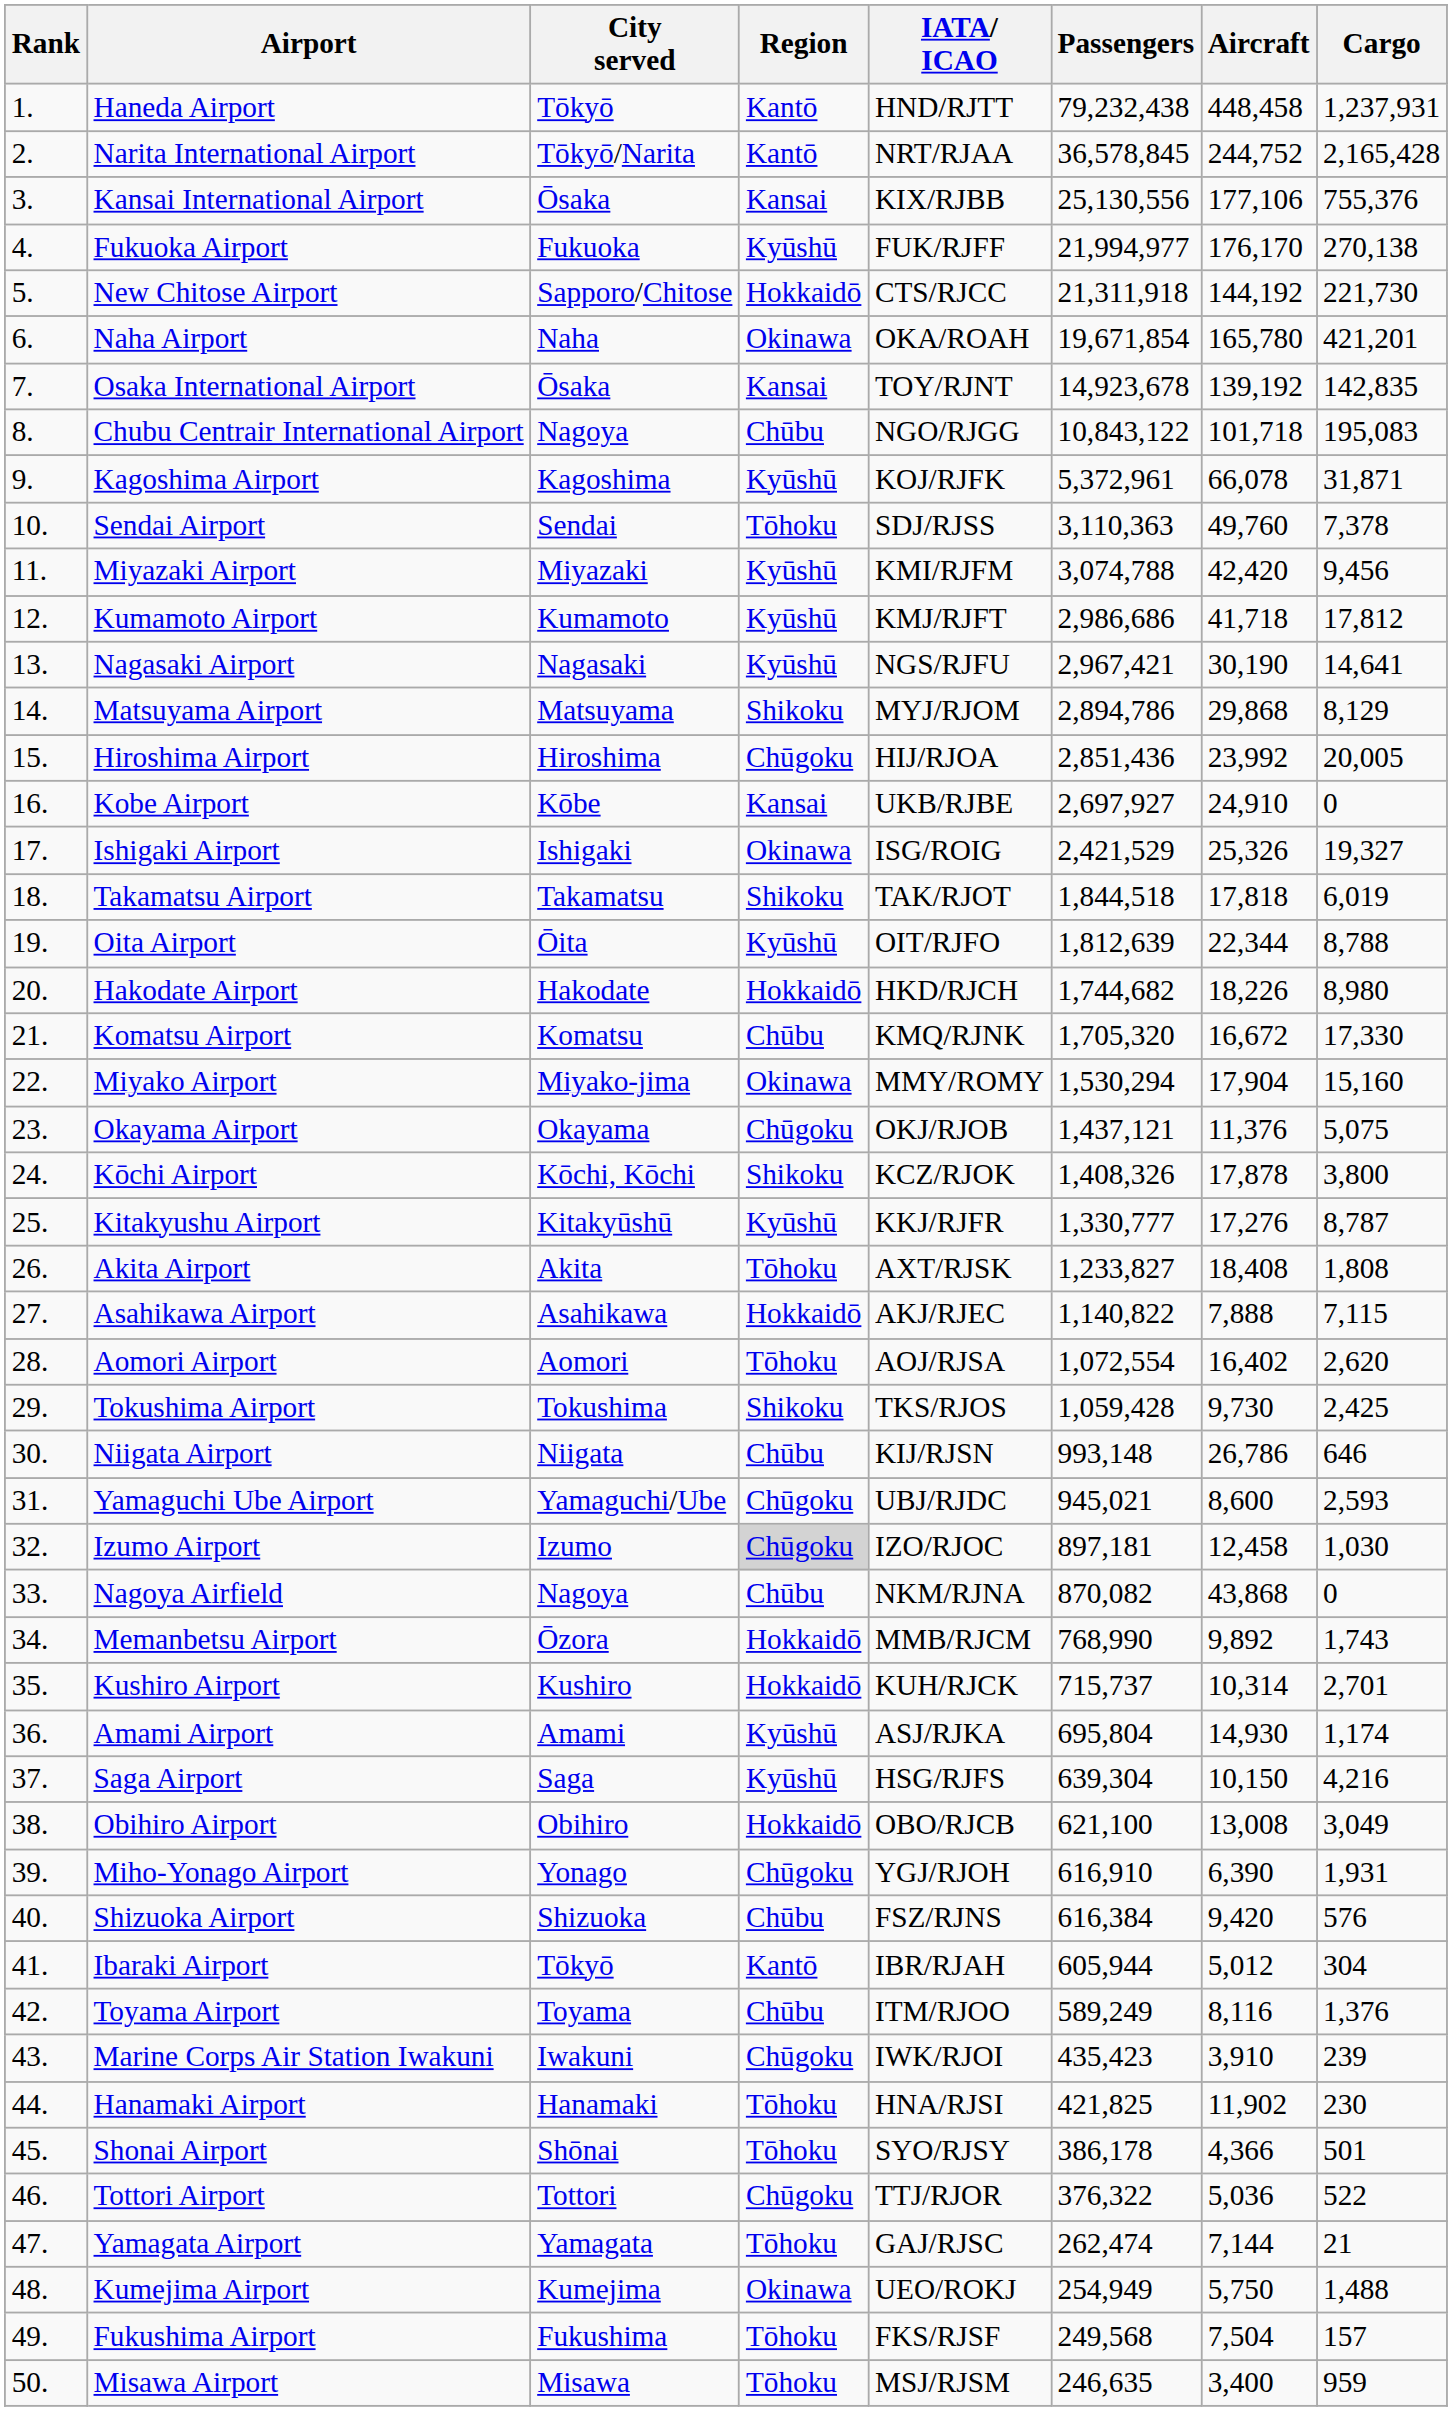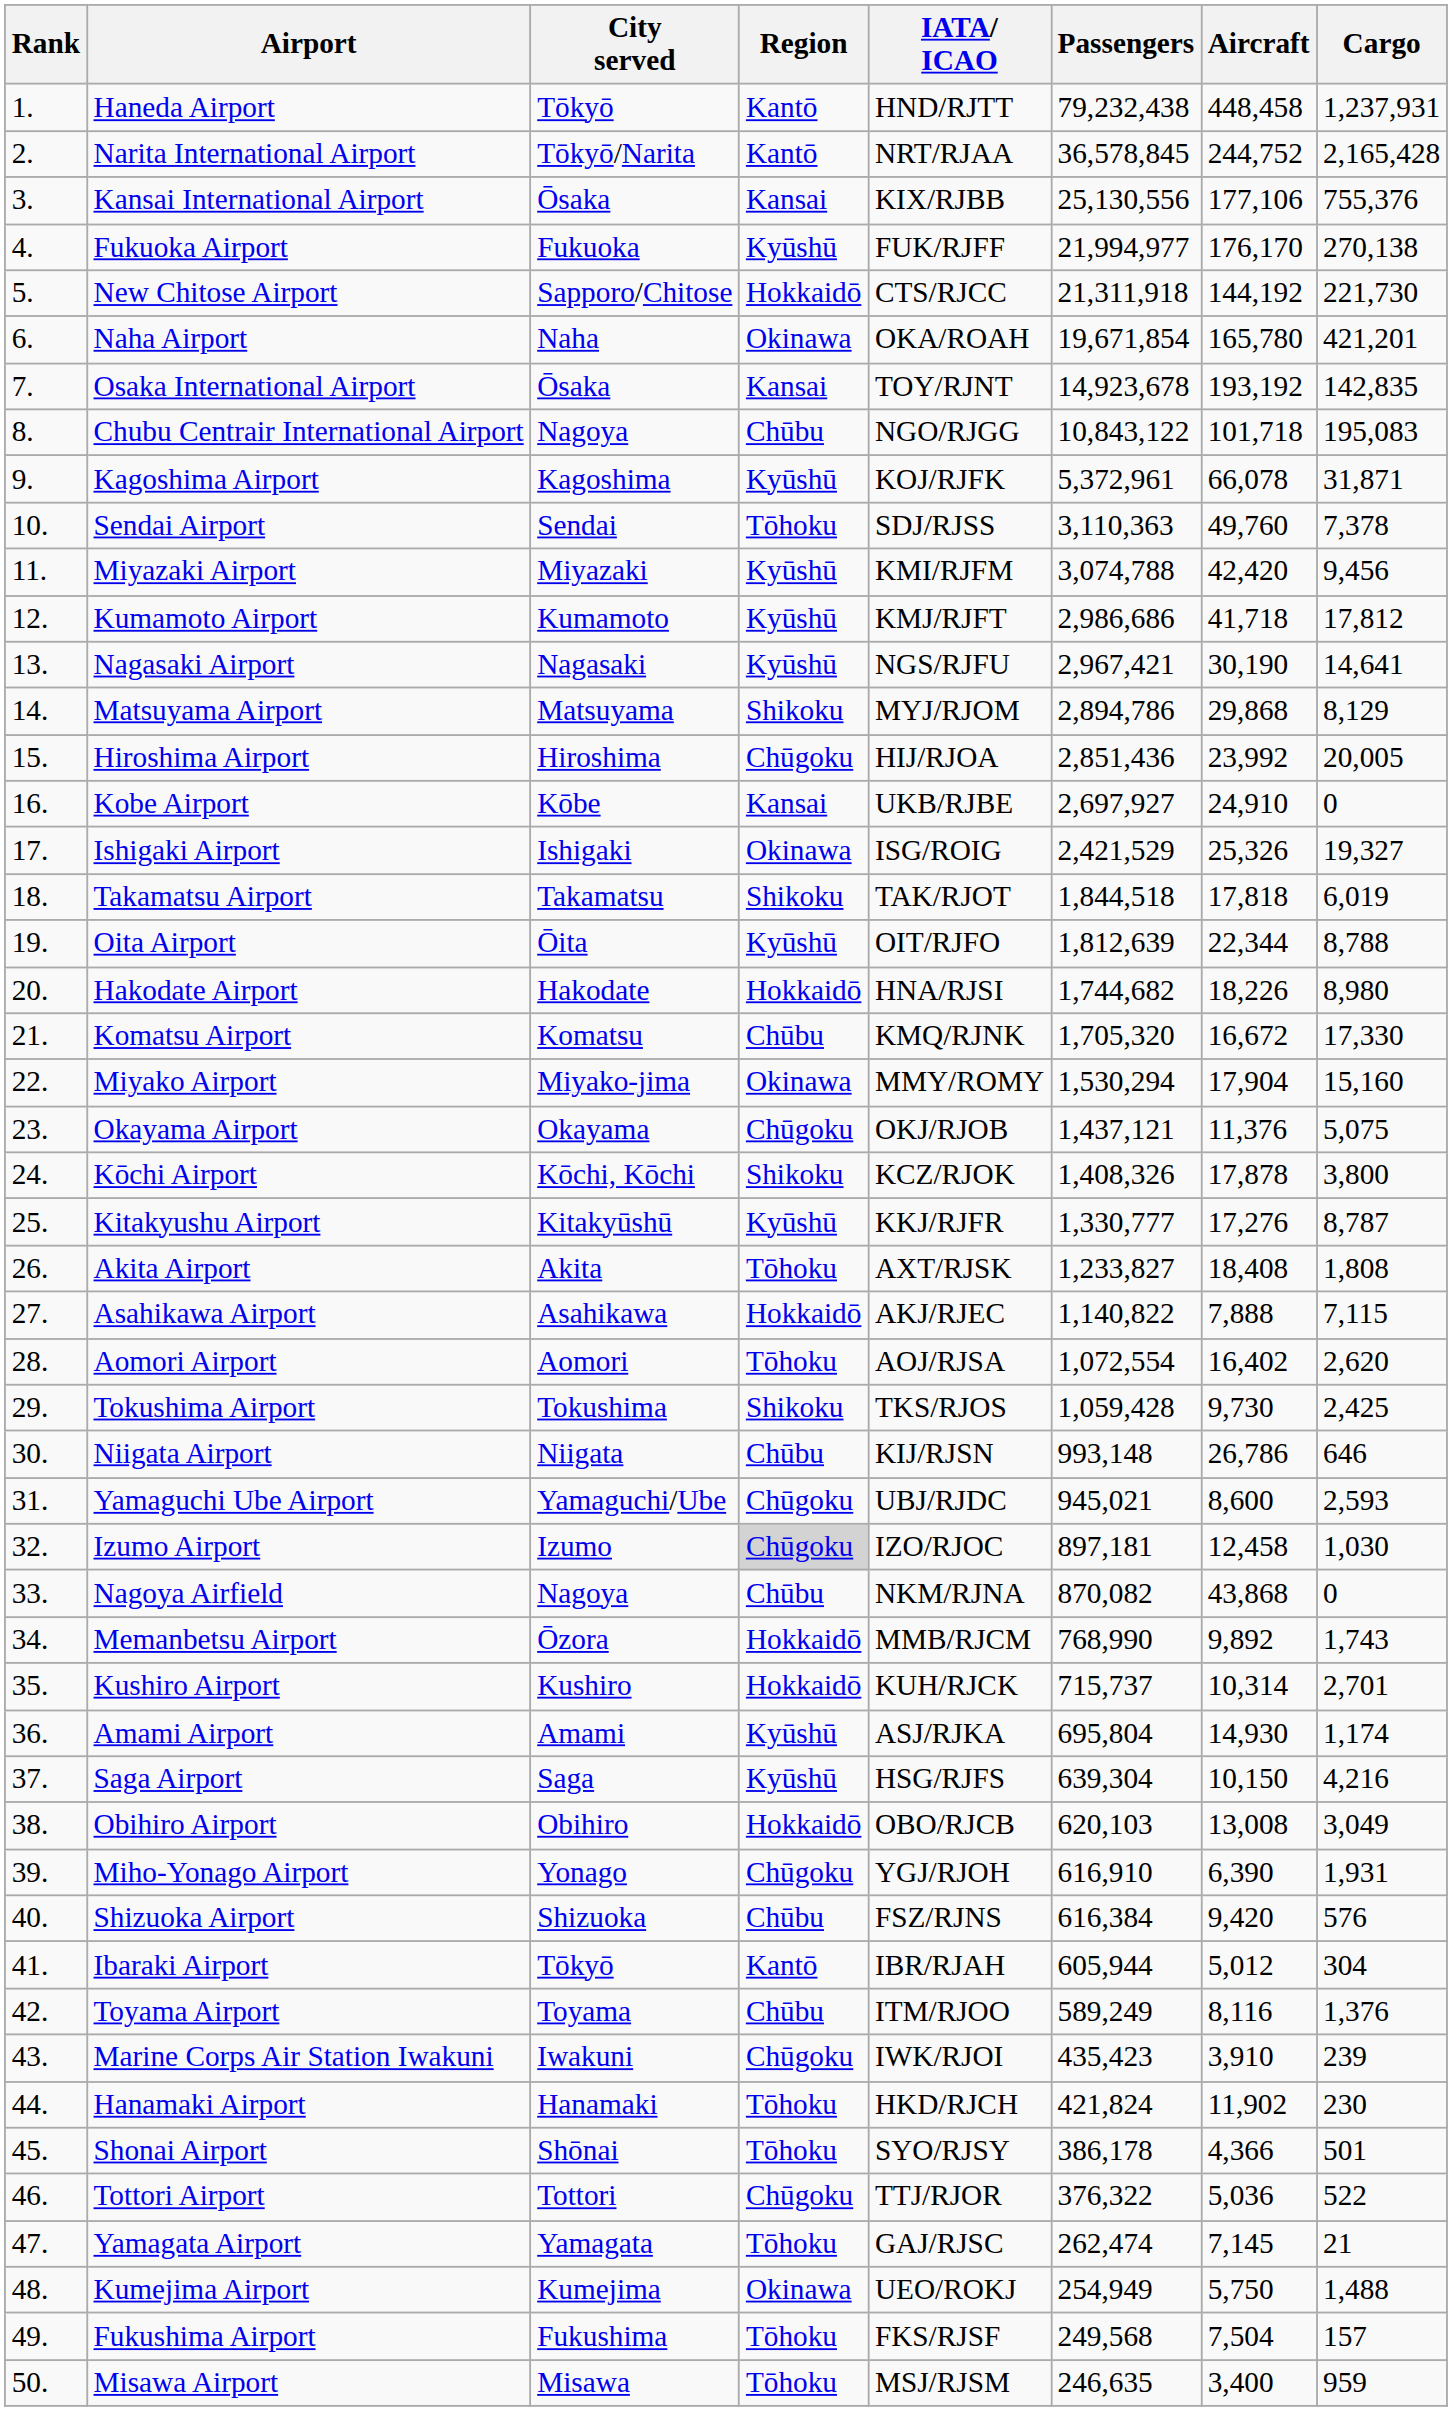Osaka International Airport | Aircraft: 139,192 -> 193,192
Hakodate Airport | IATA/ ICAO: HKD/RJCH -> HNA/RJSI
Obihiro Airport | Passengers: 621,100 -> 620,103
Hanamaki Airport | IATA/ ICAO: HNA/RJSI -> HKD/RJCH
Hanamaki Airport | Passengers: 421,825 -> 421,824
Yamagata Airport | Aircraft: 7,144 -> 7,145
